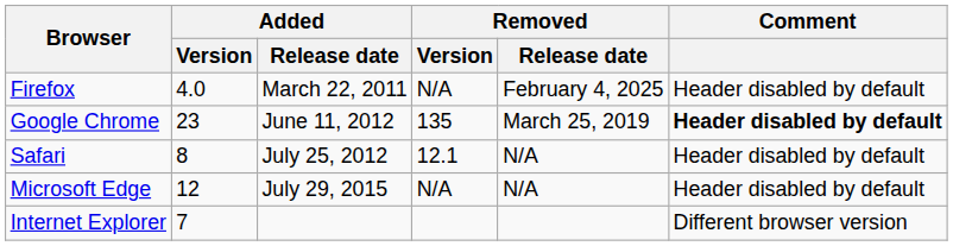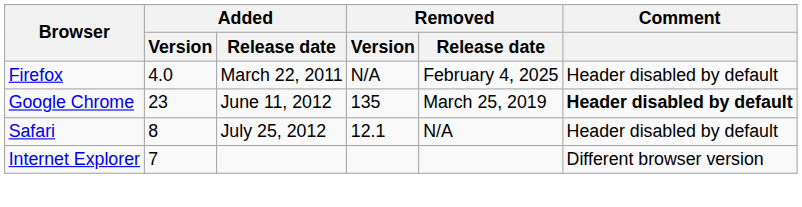- row: Microsoft Edge | 12 | July 29, 2015 | N/A | N/A | Header disabled by default
